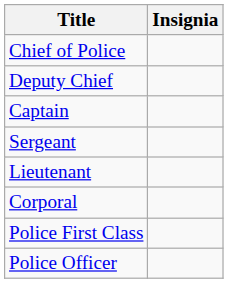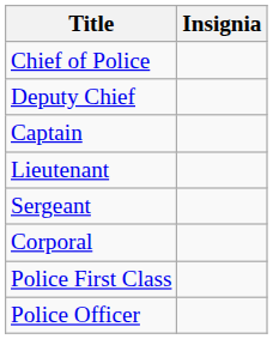rows swapped: Lieutenant <-> Sergeant
